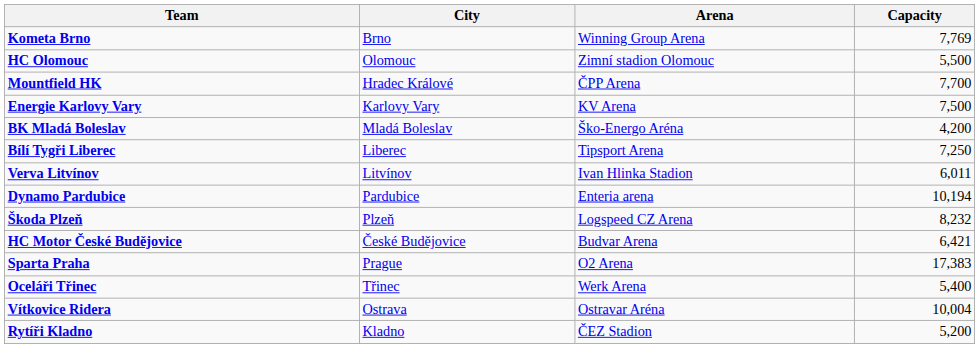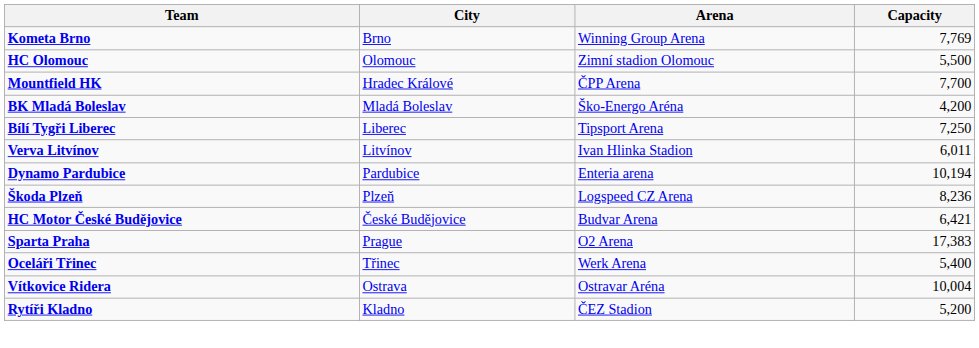- row: Energie Karlovy Vary | Karlovy Vary | KV Arena | 7,500
Škoda Plzeň | Capacity: 8,232 -> 8,236
